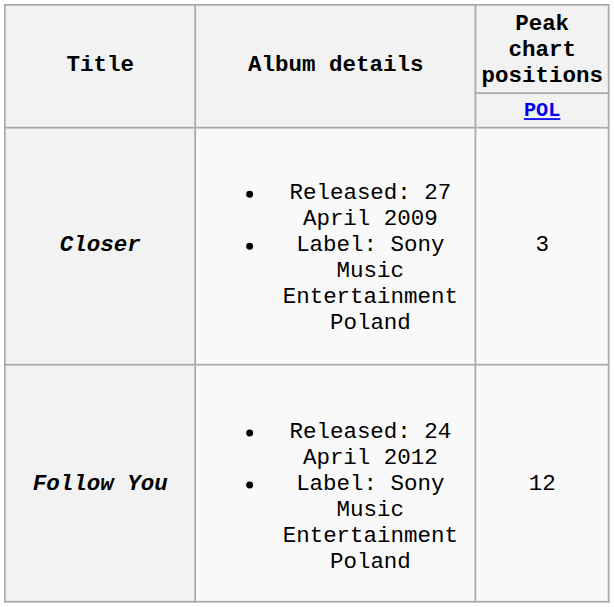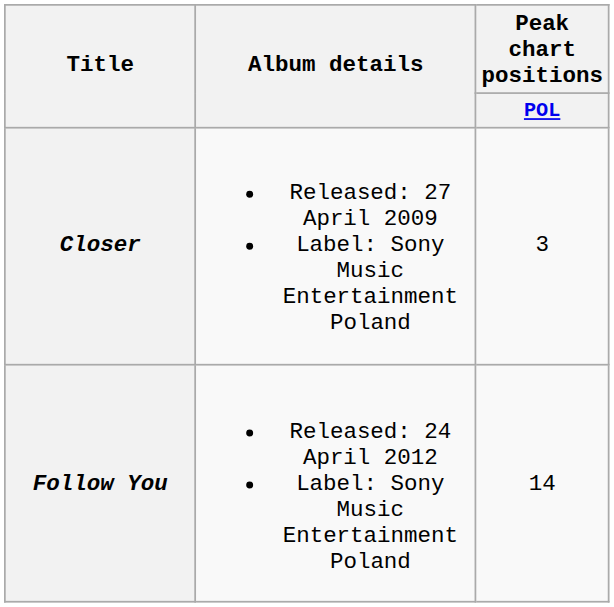Follow You | Peak chart positions / POL: 12 -> 14
